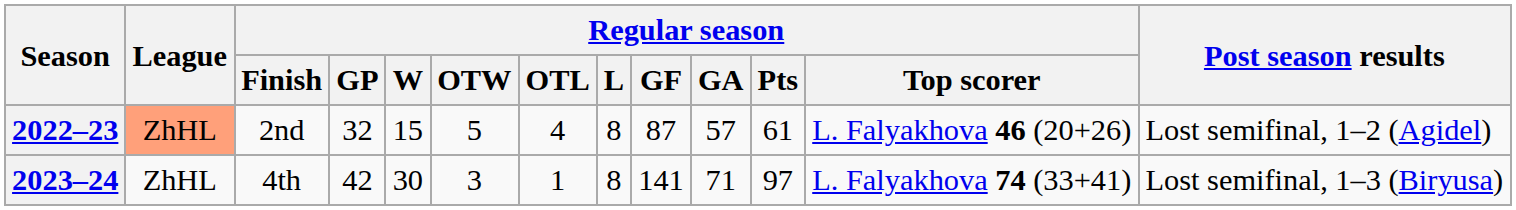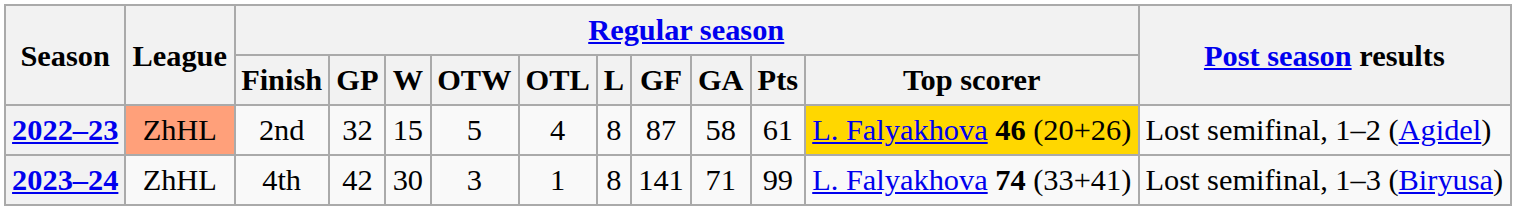2022–23 | Regular season / GA: 57 -> 58
2022–23 | Regular season / Top scorer: no background -> gold background
2023–24 | Regular season / Pts: 97 -> 99
